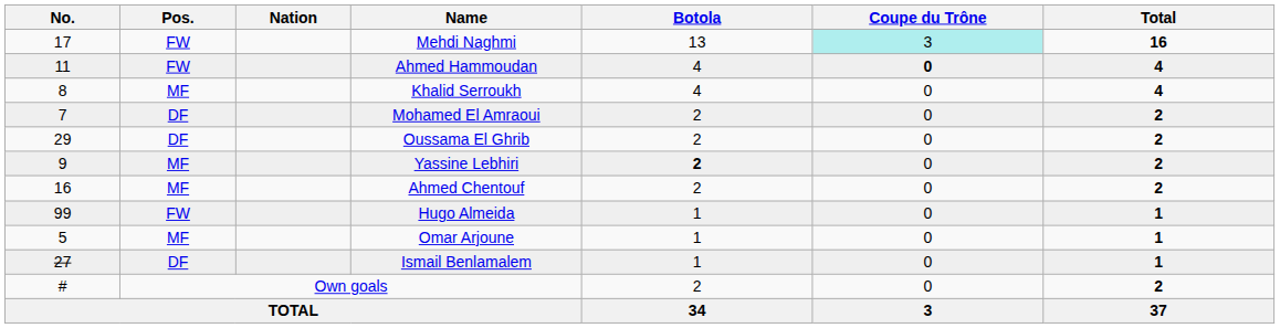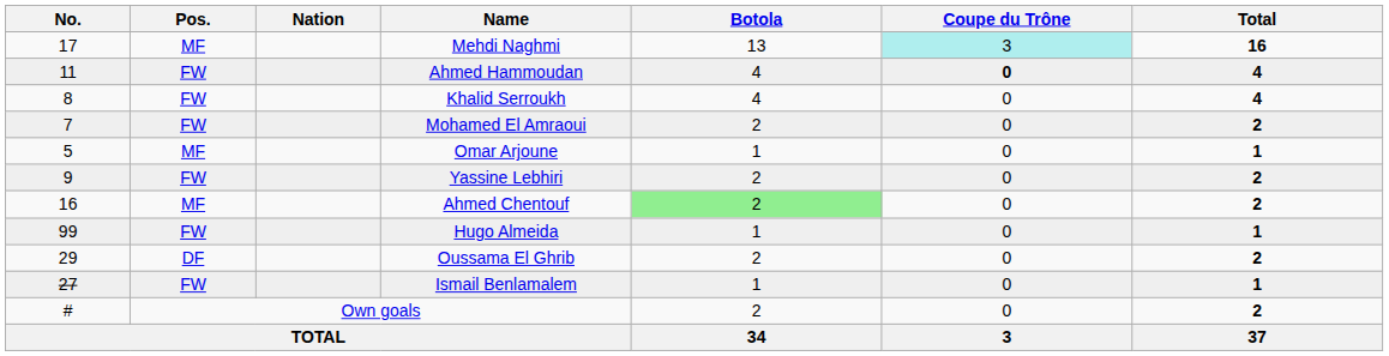Mehdi Naghmi | Pos.: FW -> MF
Khalid Serroukh | Pos.: MF -> FW
Mohamed El Amraoui | Pos.: DF -> FW
rows swapped: Oussama El Ghrib <-> Omar Arjoune
Yassine Lebhiri | Pos.: MF -> FW
Yassine Lebhiri | Botola: bold -> normal
Ahmed Chentouf | Botola: no background -> lightgreen background
Ismail Benlamalem | Pos.: DF -> FW
